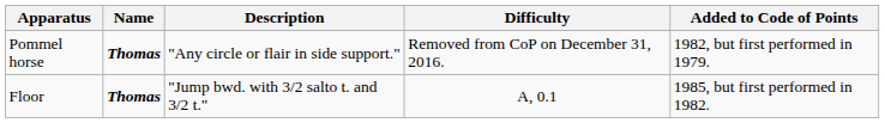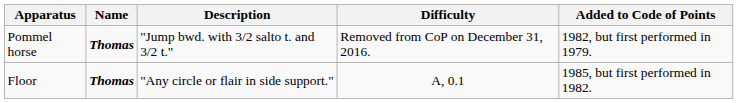Pommel horse | Description: "Any circle or flair in side support." -> "Jump bwd. with 3/2 salto t. and 3/2 t."
Floor | Description: "Jump bwd. with 3/2 salto t. and 3/2 t." -> "Any circle or flair in side support."
